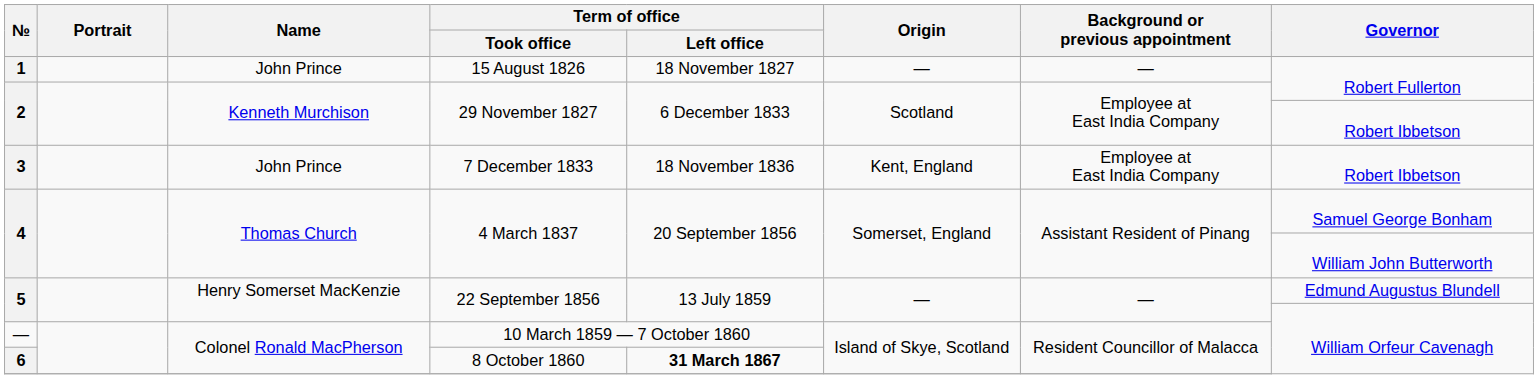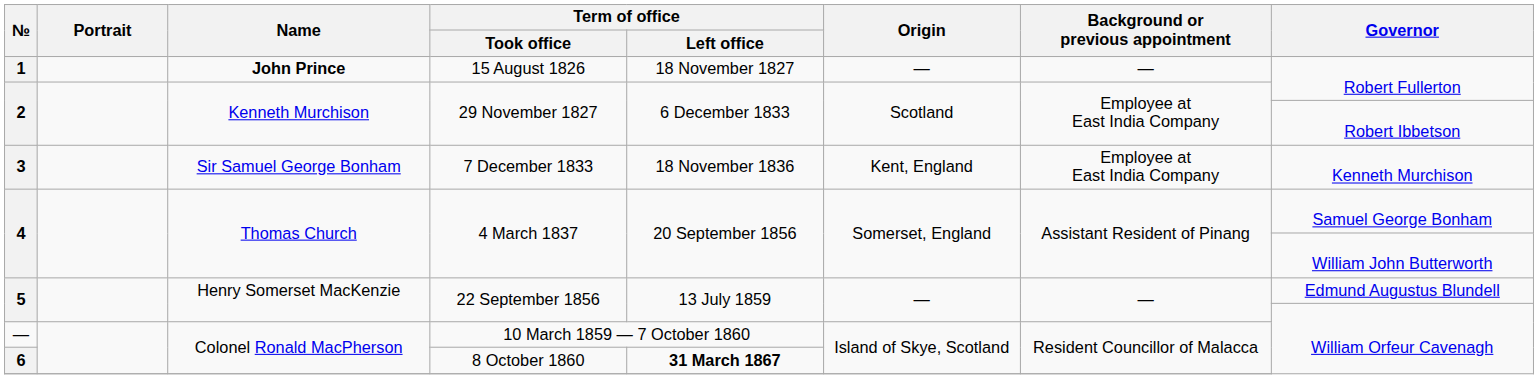1 | Name: normal -> bold
3 | Name: John Prince -> Sir Samuel George Bonham
3 | Governor: Robert Ibbetson -> Kenneth Murchison
